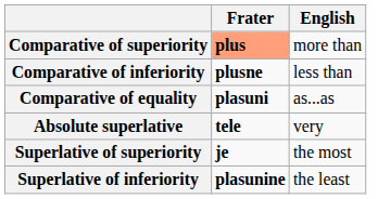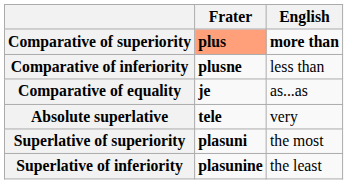Comparative of superiority | column 3: normal -> bold
Comparative of equality | Frater: plasuni -> je
Superlative of superiority | Frater: je -> plasuni
